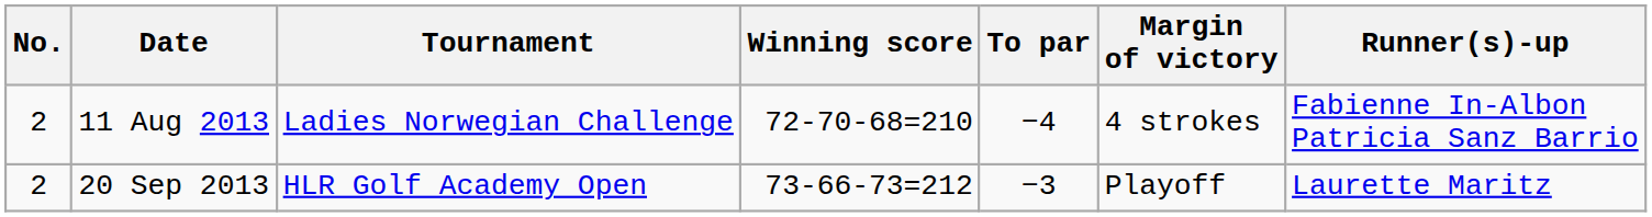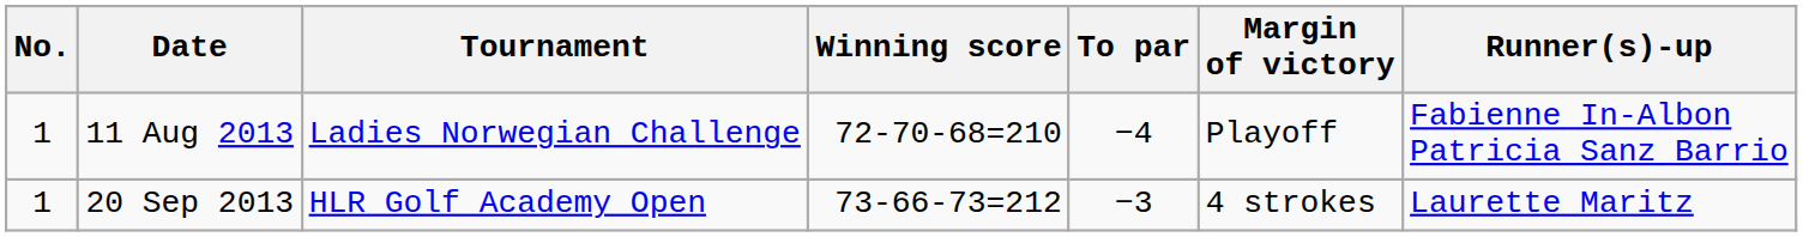11 Aug 2013 | No.: 2 -> 1
11 Aug 2013 | Margin of victory: 4 strokes -> Playoff
20 Sep 2013 | No.: 2 -> 1
20 Sep 2013 | Margin of victory: Playoff -> 4 strokes
